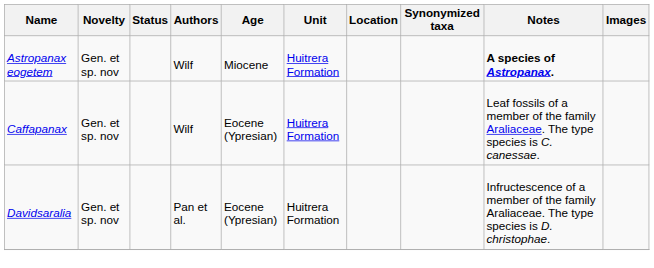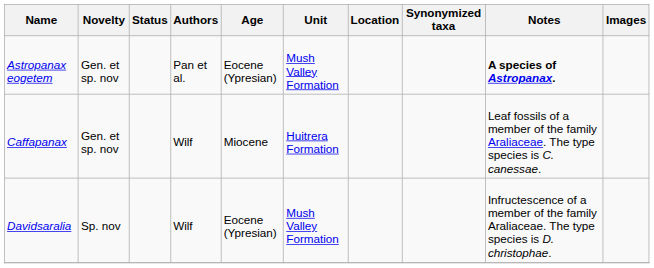Astropanax eogetem | Authors: Wilf -> Pan et al.
Astropanax eogetem | Age: Miocene -> Eocene (Ypresian)
Astropanax eogetem | Unit: Huitrera Formation -> Mush Valley Formation
Caffapanax | Age: Eocene (Ypresian) -> Miocene
Davidsaralia | Novelty: Gen. et sp. nov -> Sp. nov
Davidsaralia | Authors: Pan et al. -> Wilf
Davidsaralia | Unit: Huitrera Formation -> Mush Valley Formation
